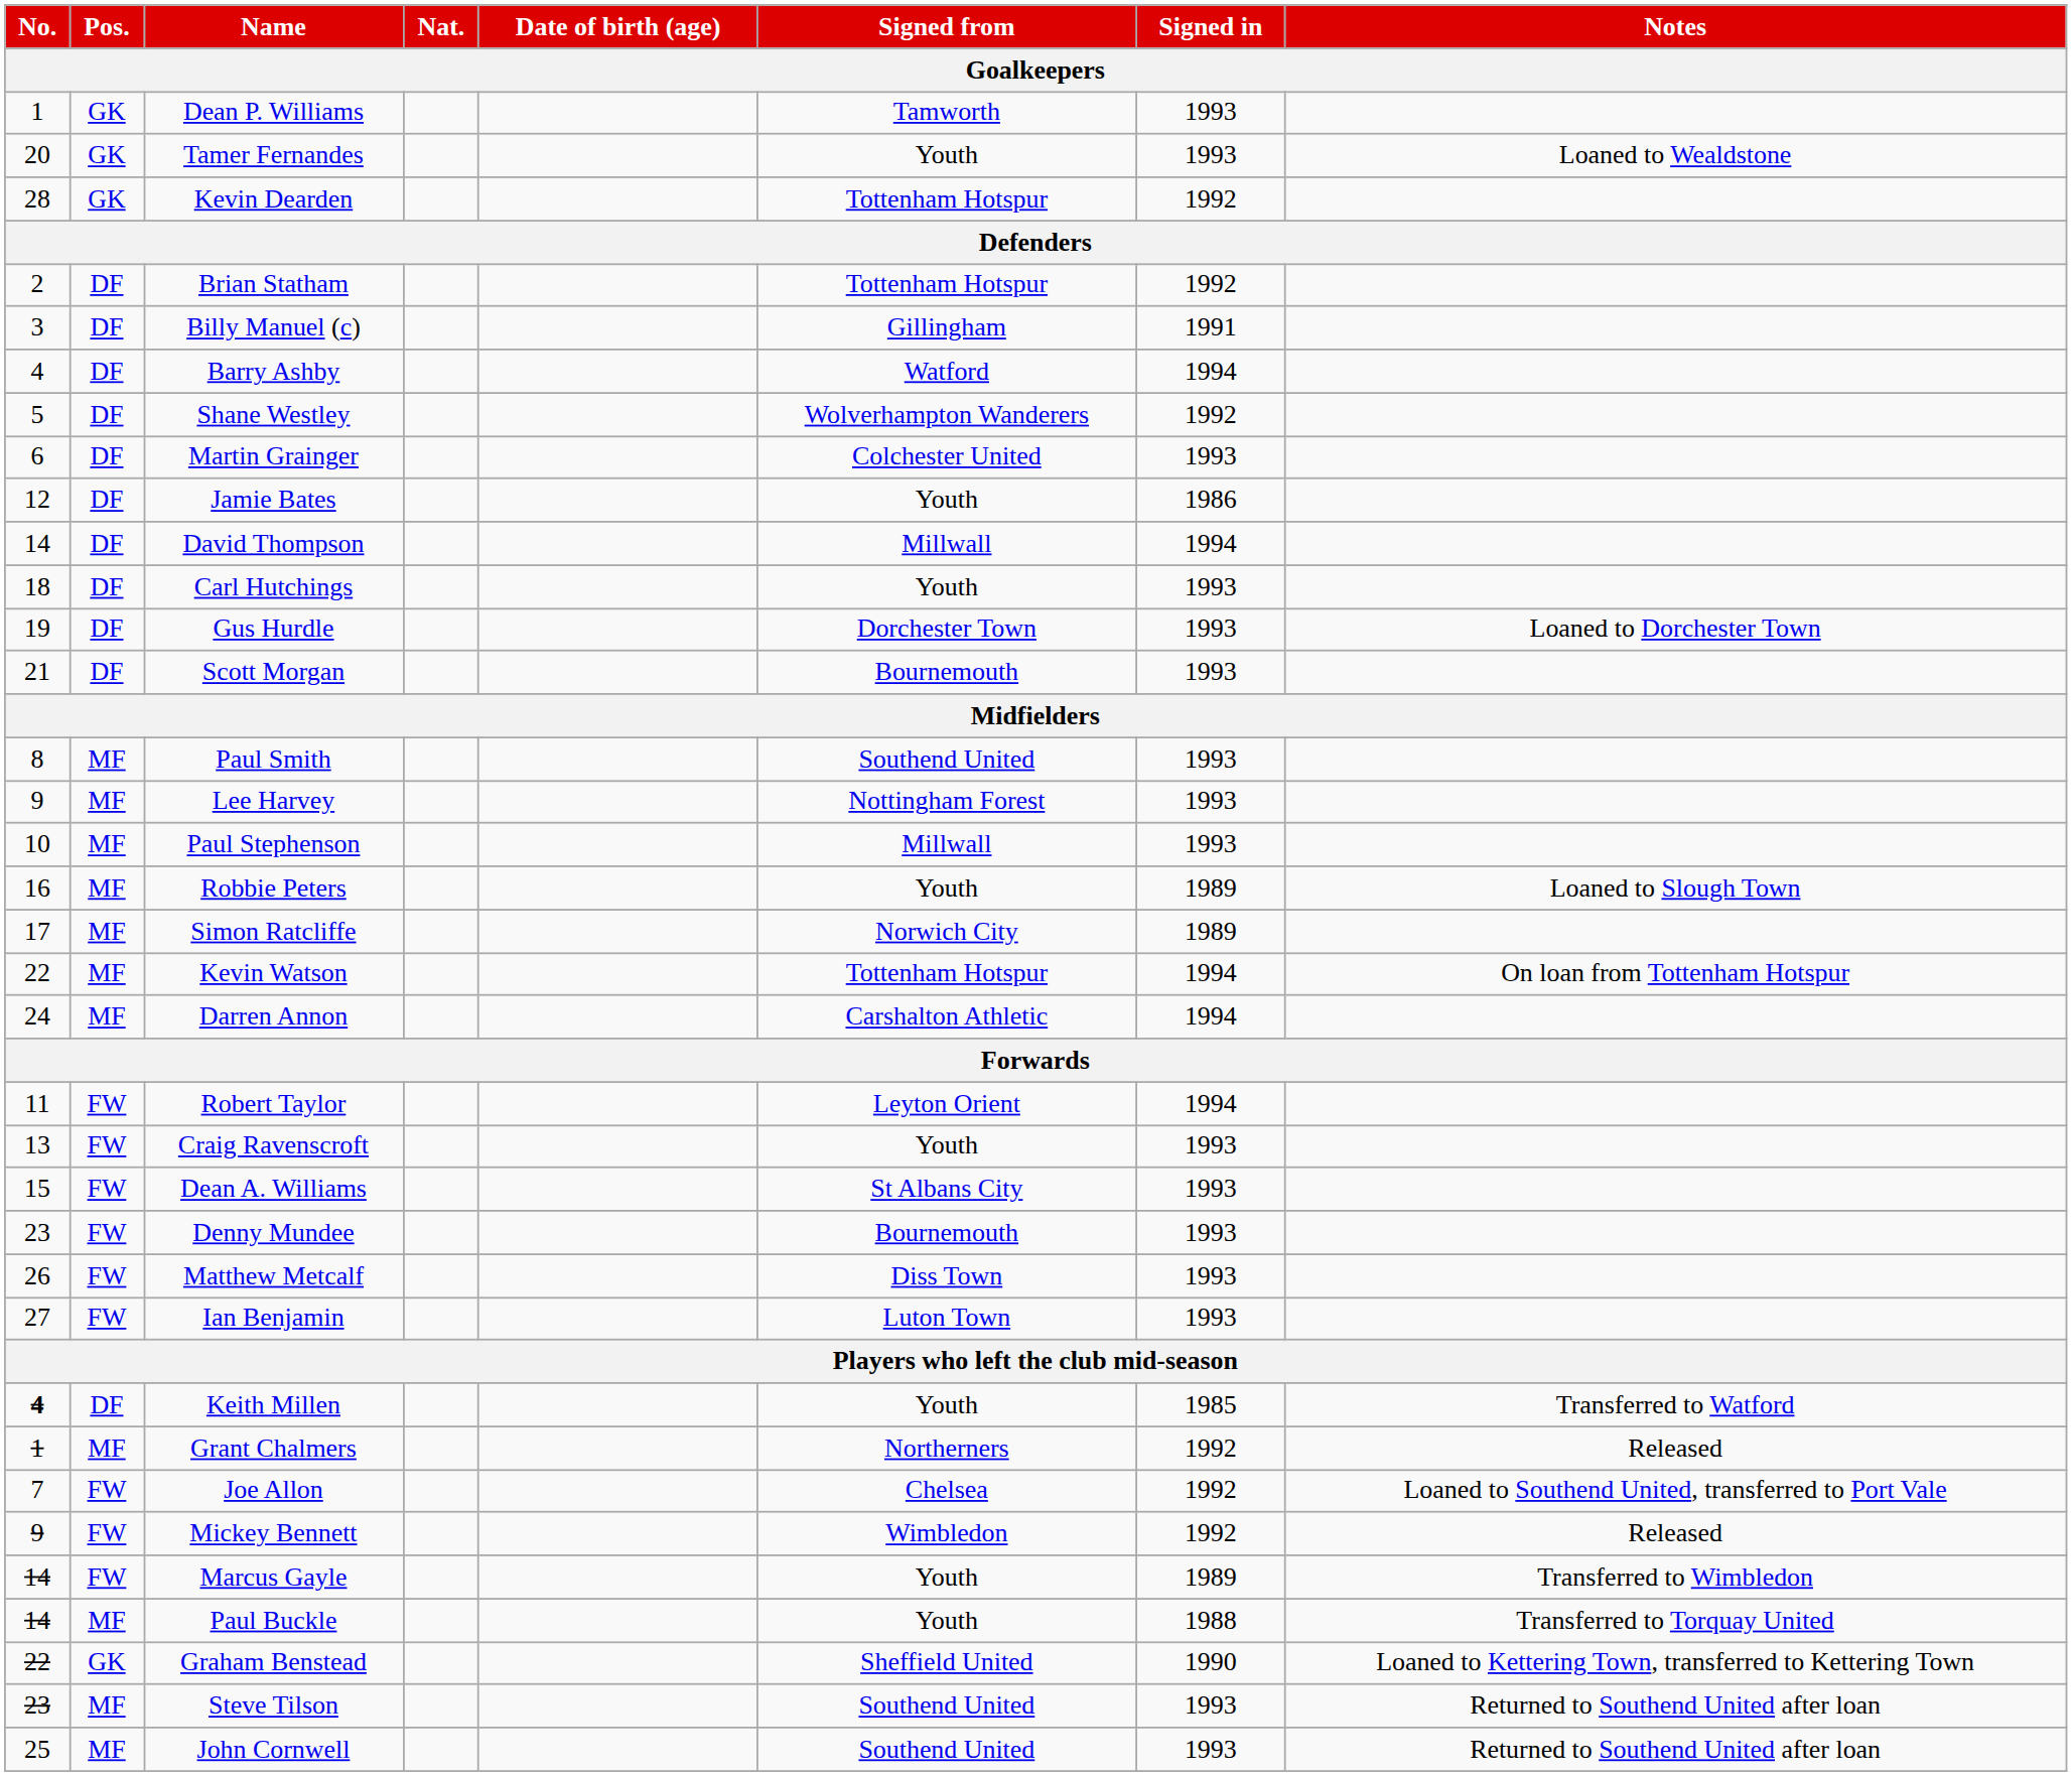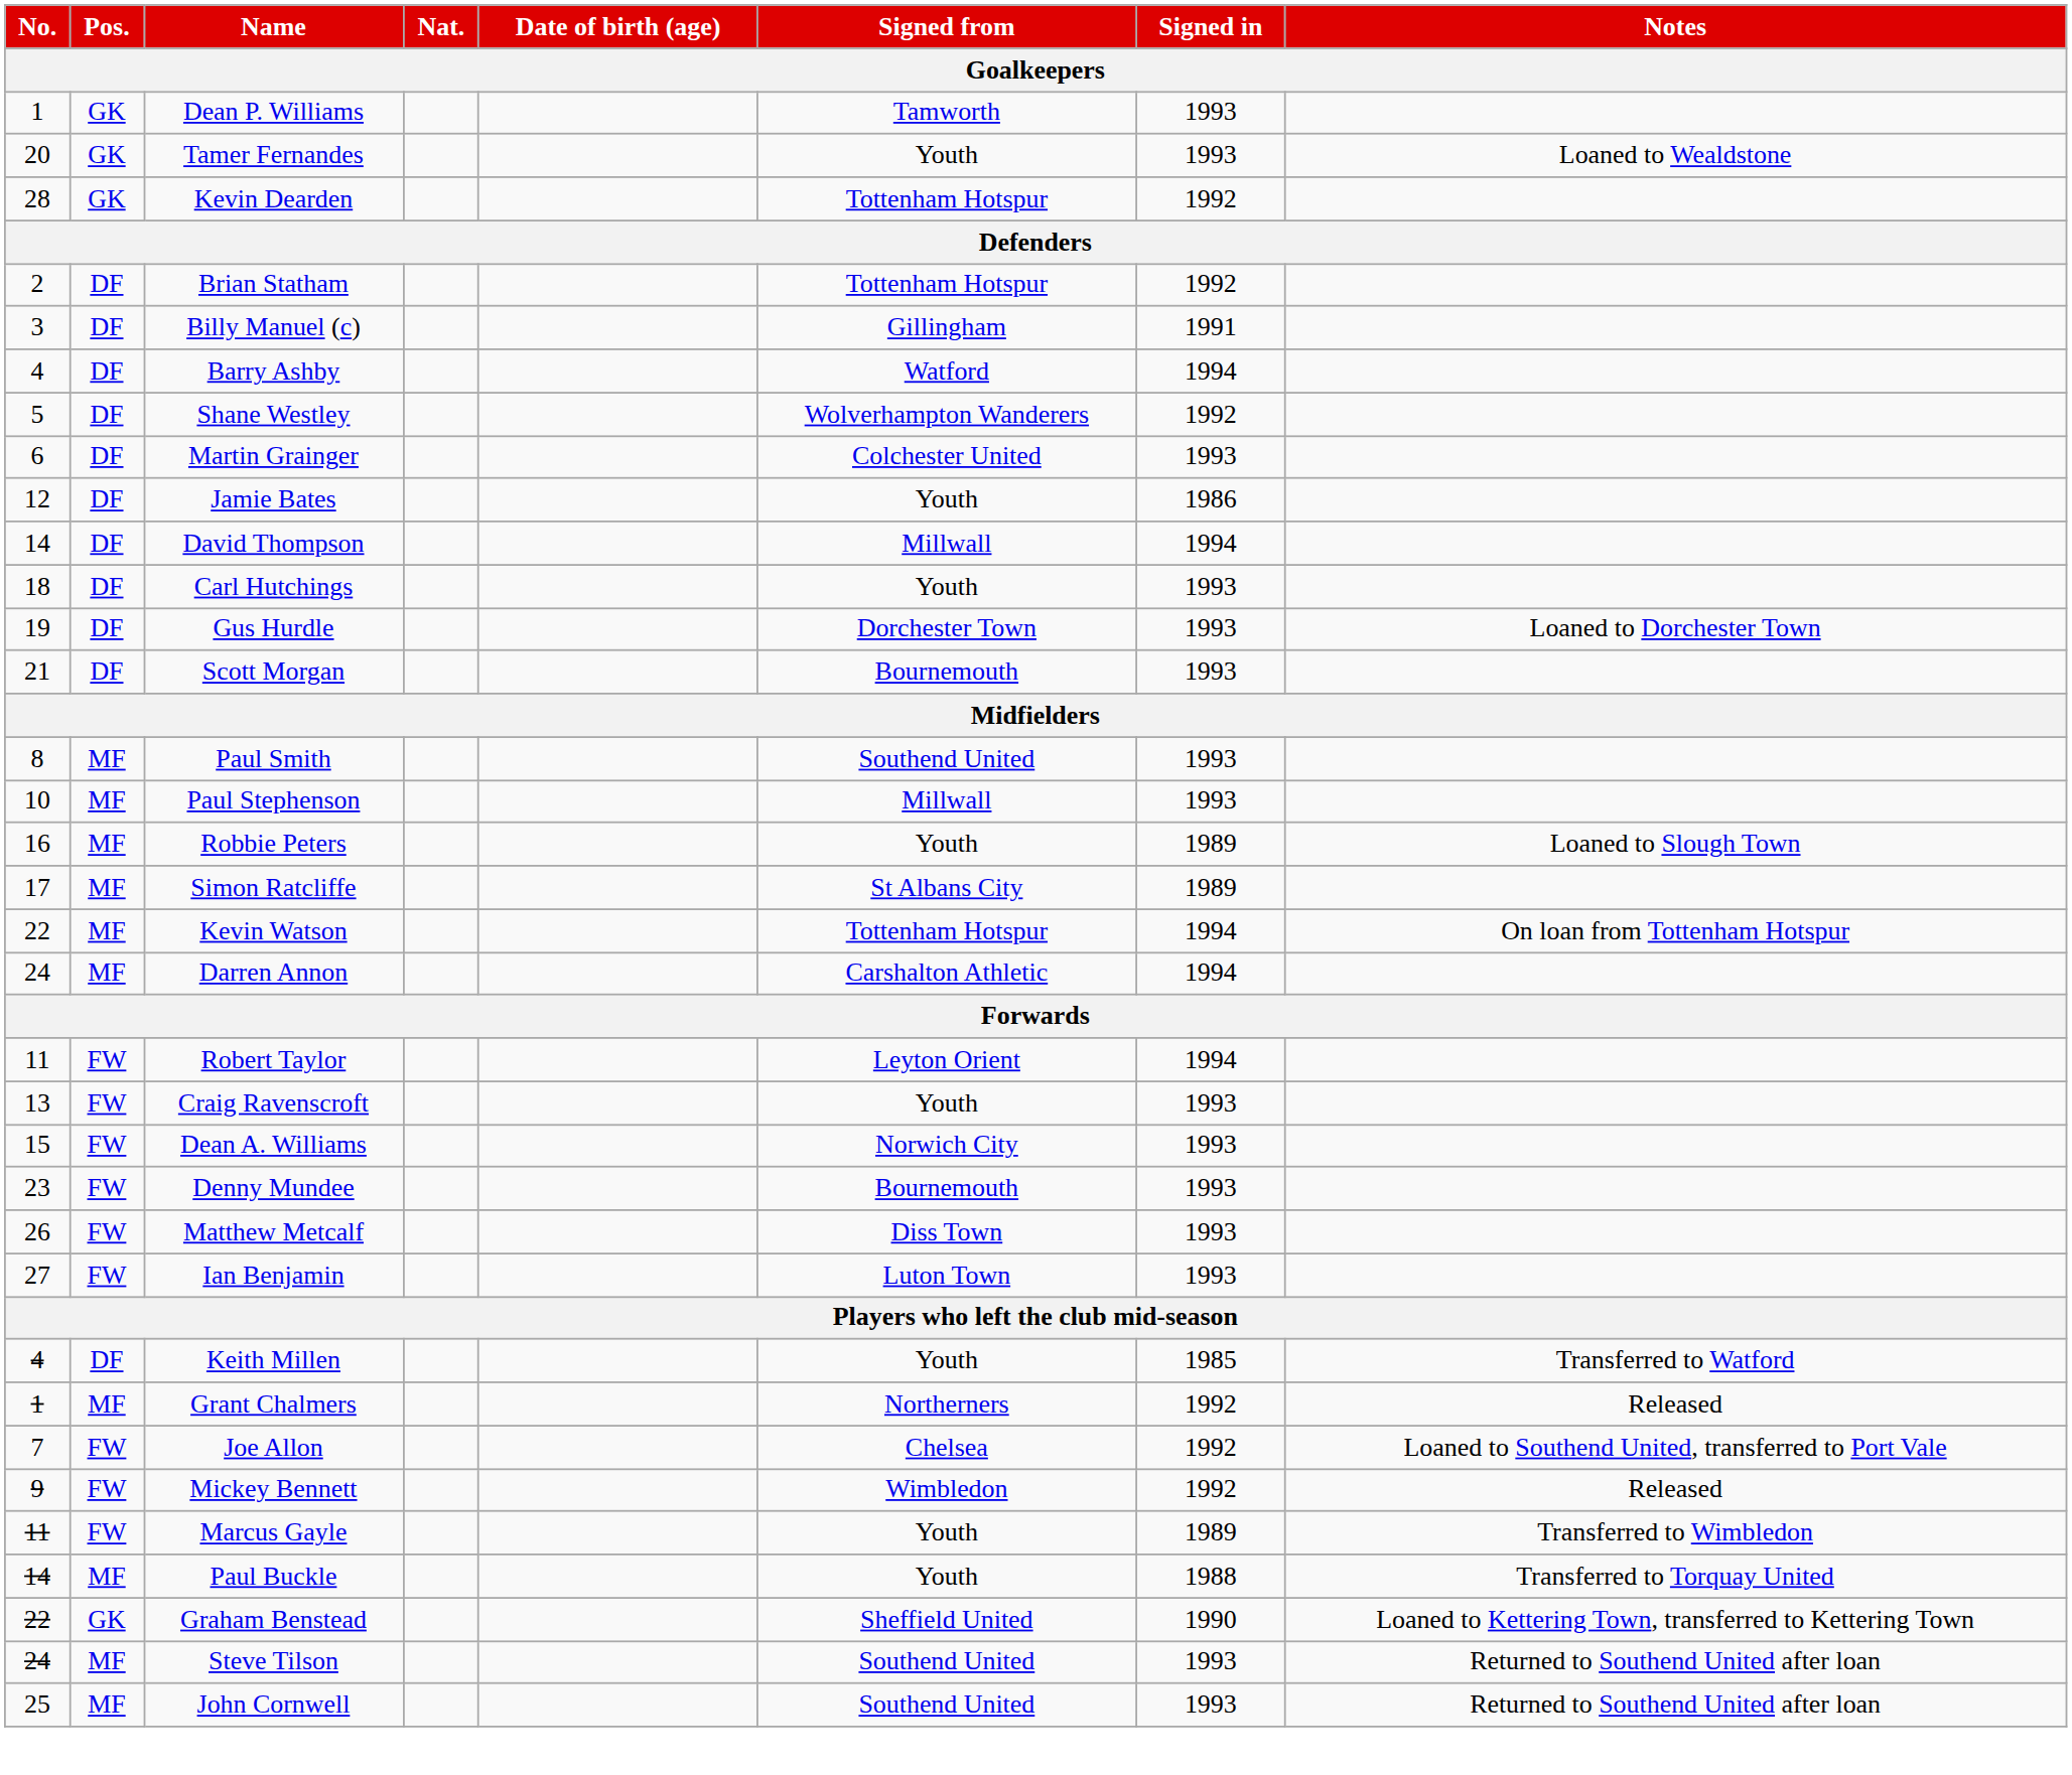- row: 9 | MF | Lee Harvey | Nottingham Forest | 1993
Simon Ratcliffe | Signed from: Norwich City -> St Albans City
Dean A. Williams | Signed from: St Albans City -> Norwich City
Keith Millen | No.: bold -> normal
Marcus Gayle | No.: 14 -> 11
Steve Tilson | No.: 23 -> 24
